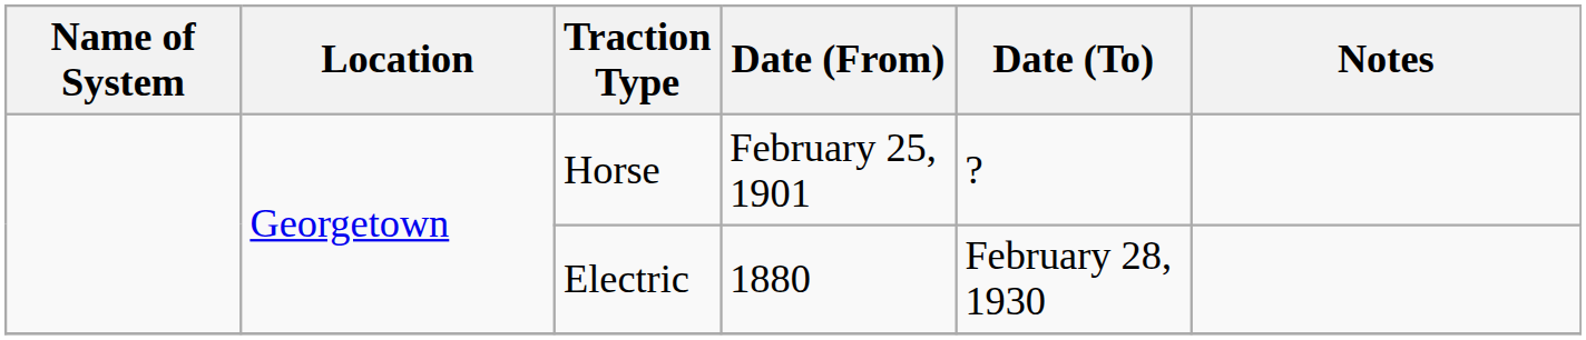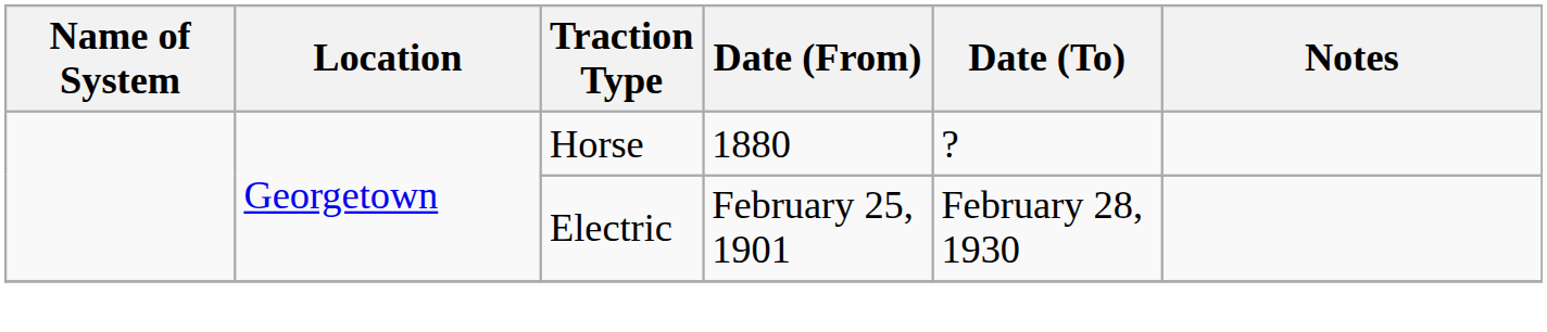Horse | Date (From): February 25, 1901 -> 1880
Electric | Date (From): 1880 -> February 25, 1901
